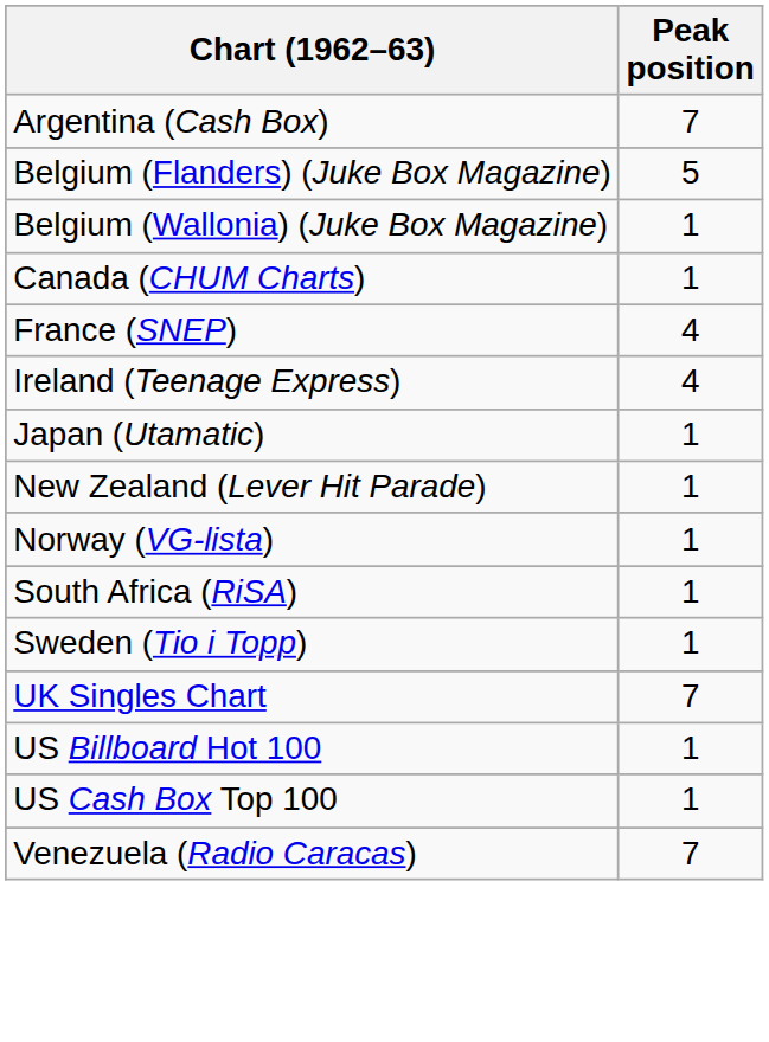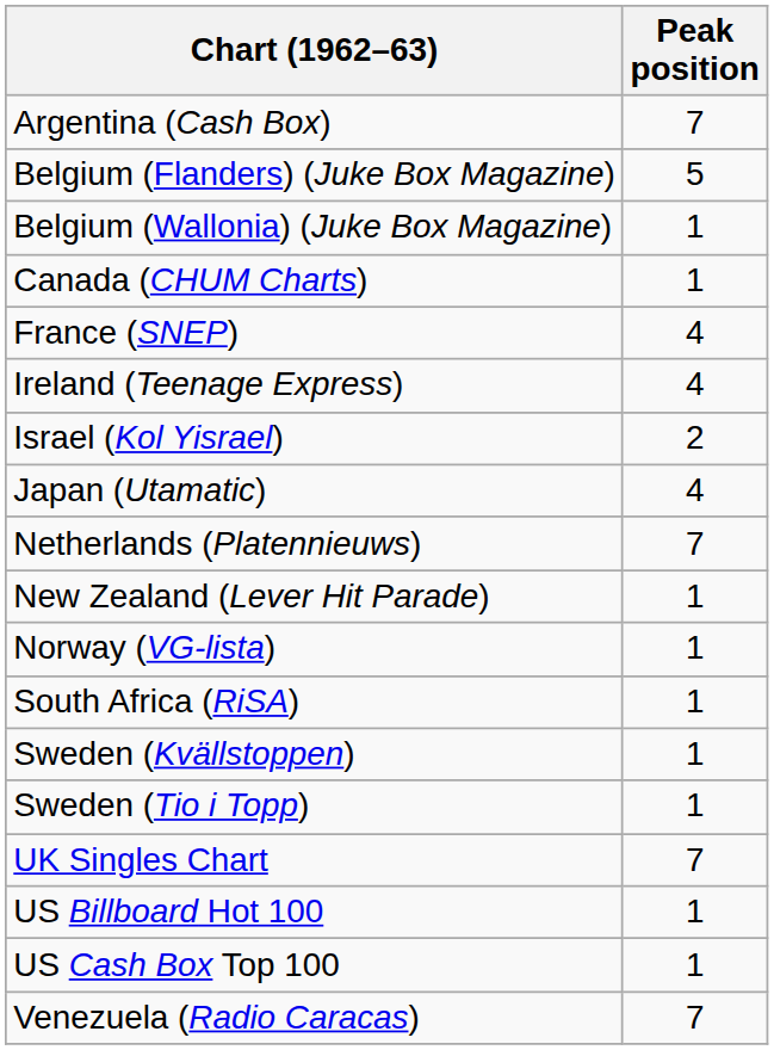+ row: Israel (Kol Yisrael) | 2
Japan (Utamatic) | Peak position: 1 -> 4
+ row: Netherlands (Platennieuws) | 7
+ row: Sweden (Kvällstoppen) | 1
